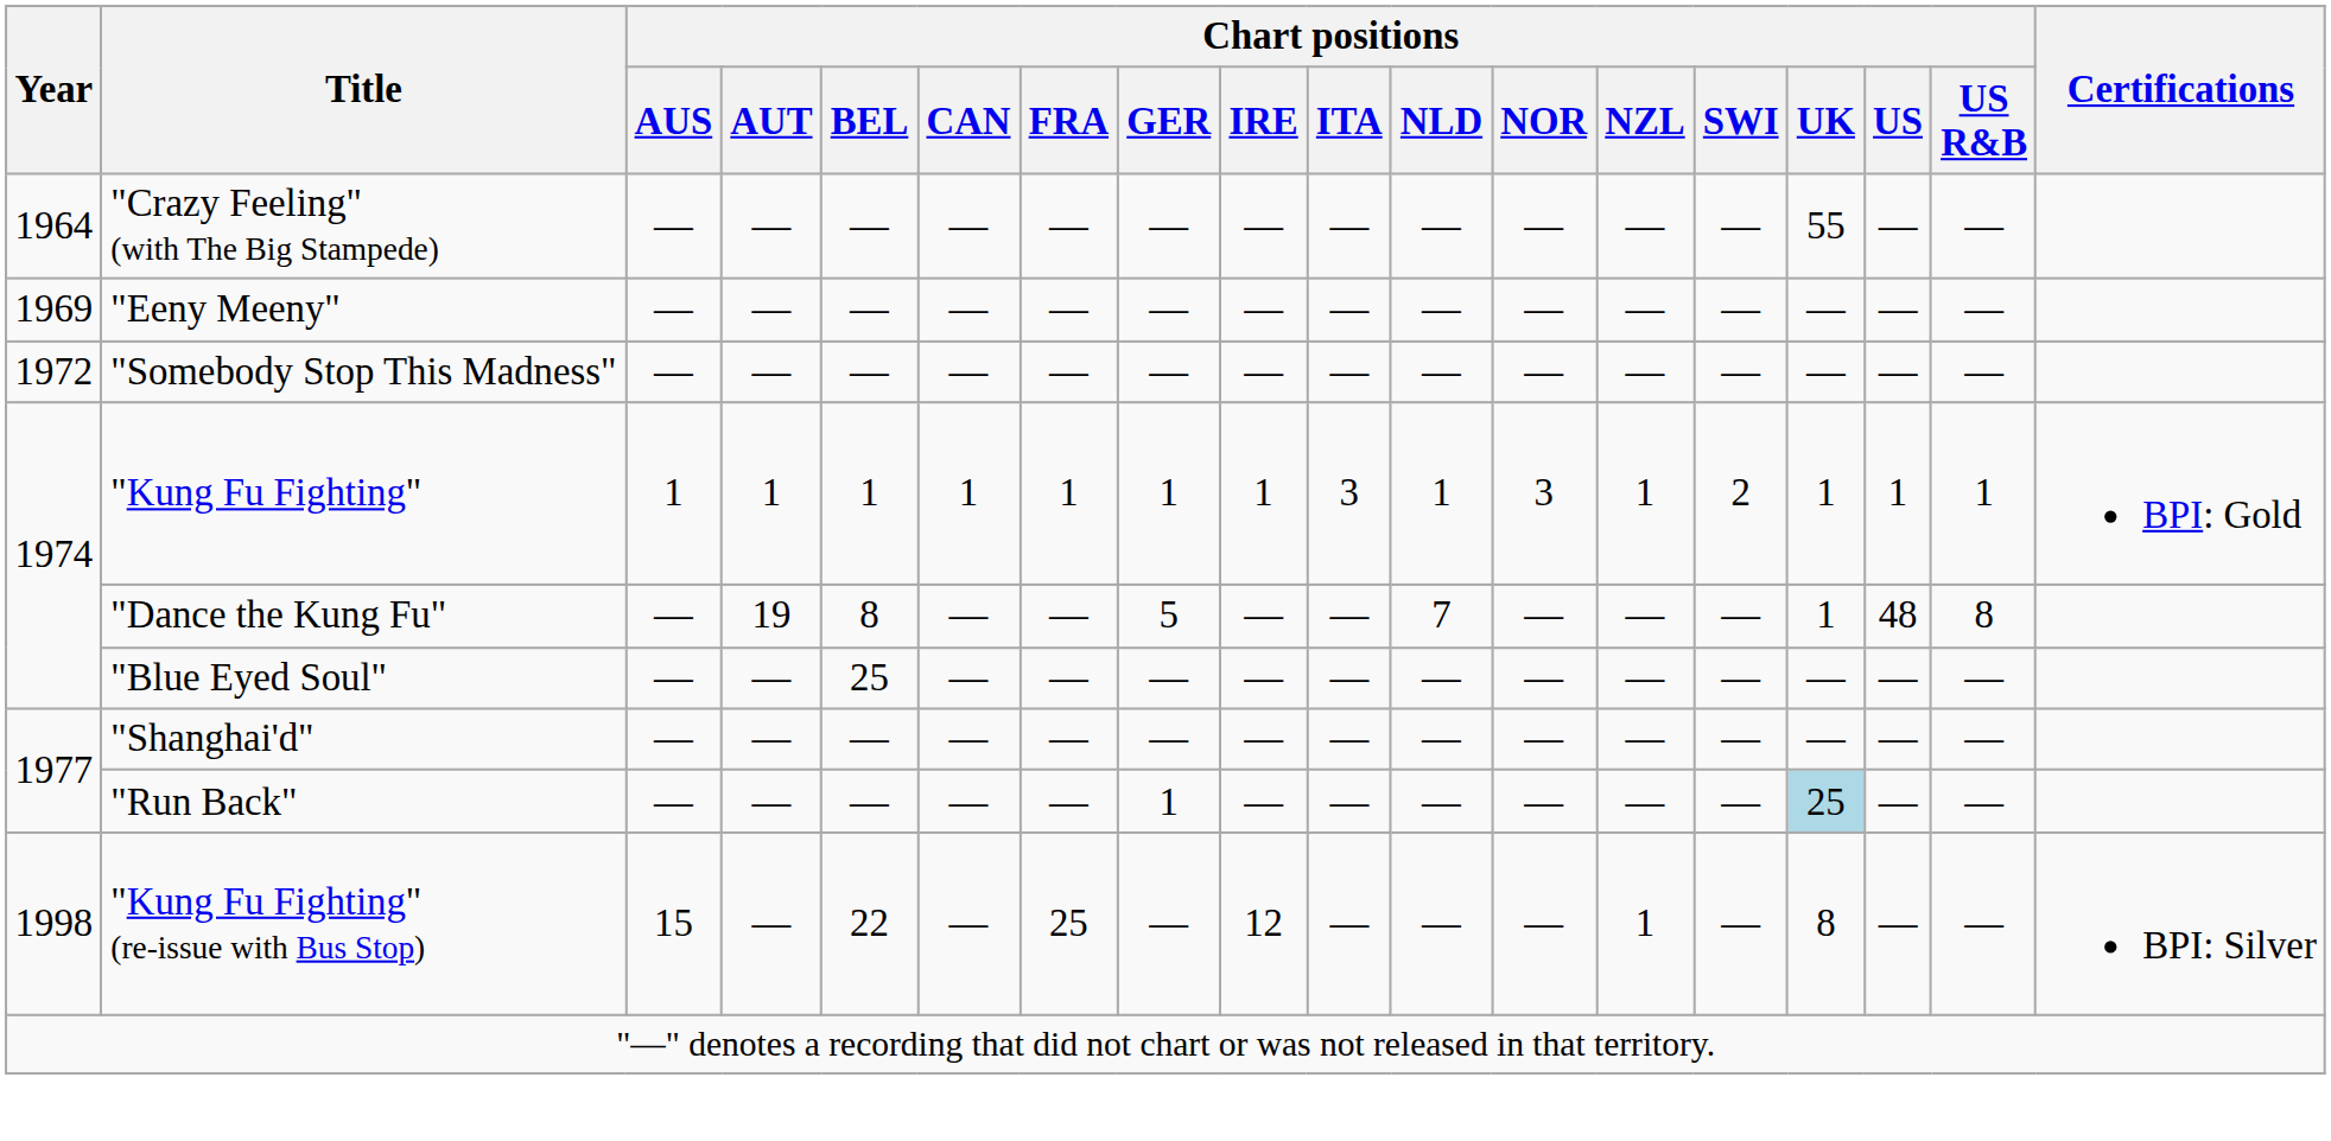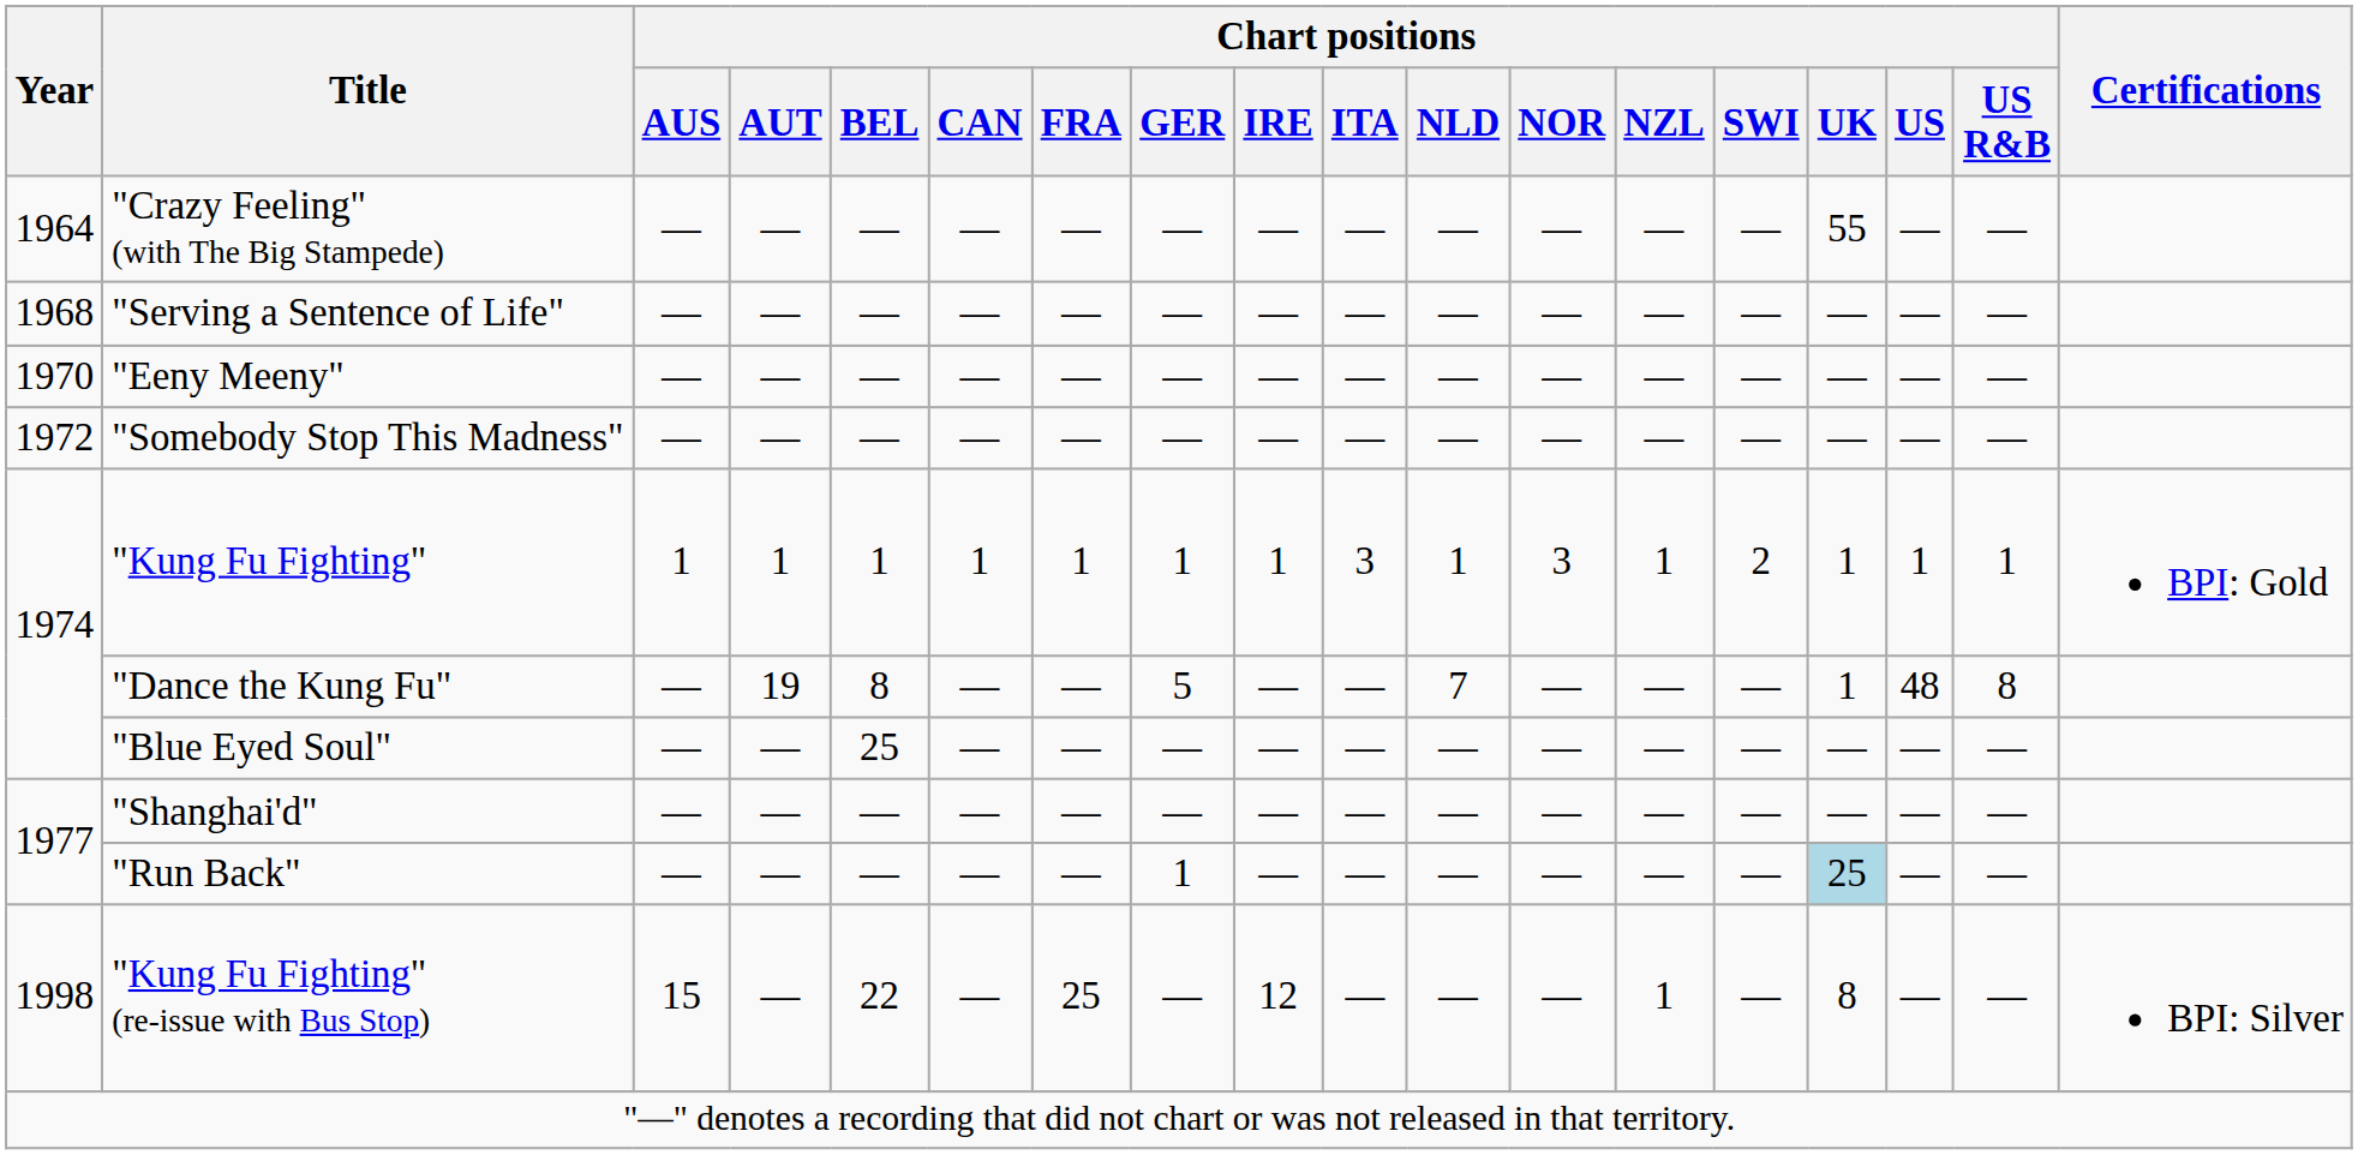+ row: 1968 | "Serving a Sentence of Life" | — | — | — | — | — | — | — | — | — | — | — | — | — | — | —
"Eeny Meeny" | Year: 1969 -> 1970
